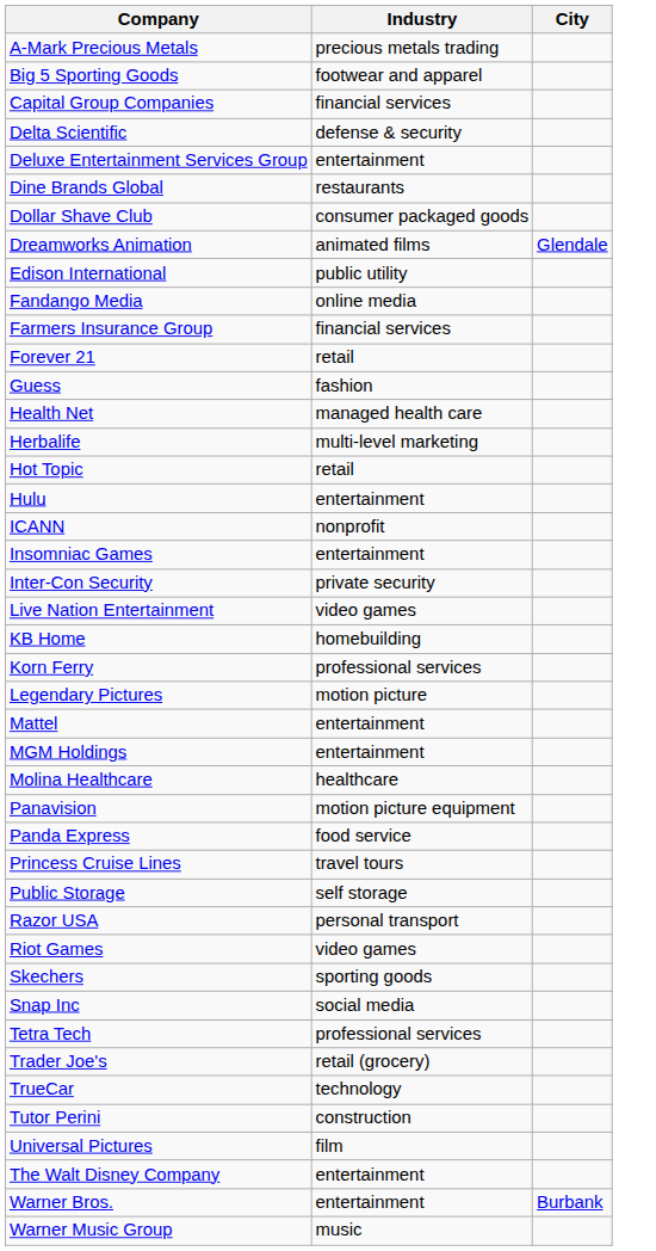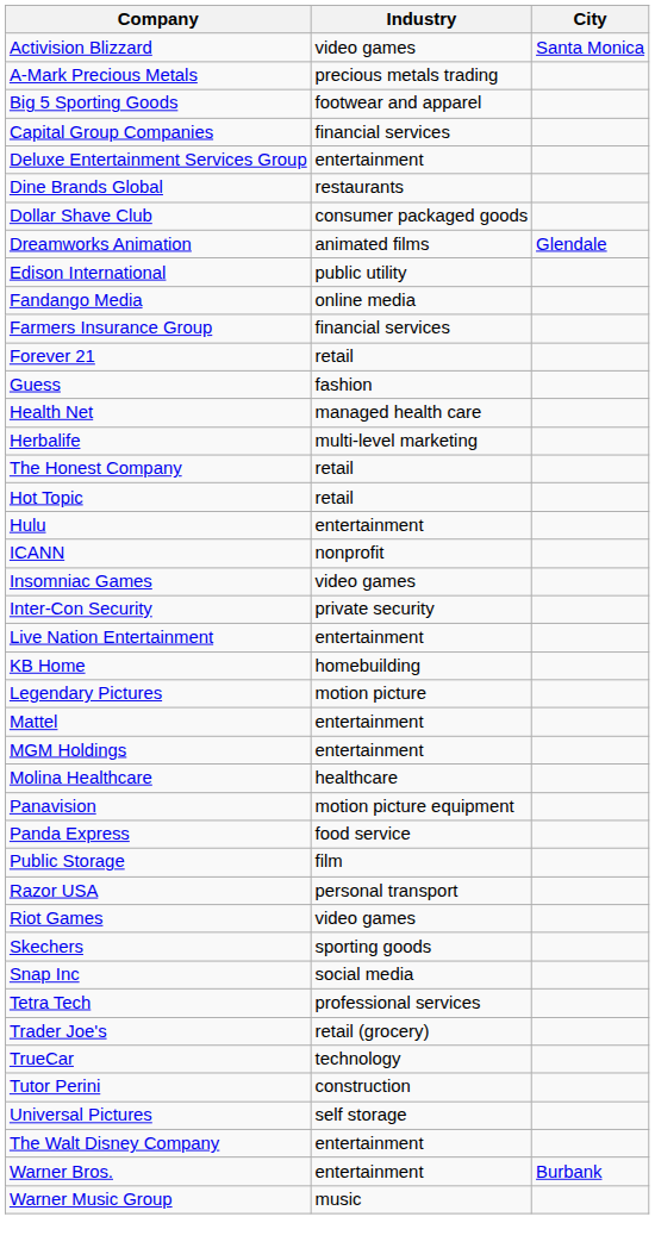+ row: Activision Blizzard | video games | Santa Monica
- row: Delta Scientific | defense & security
+ row: The Honest Company | retail
Insomniac Games | Industry: entertainment -> video games
Live Nation Entertainment | Industry: video games -> entertainment
- row: Korn Ferry | professional services
- row: Princess Cruise Lines | travel tours
Public Storage | Industry: self storage -> film
Universal Pictures | Industry: film -> self storage
